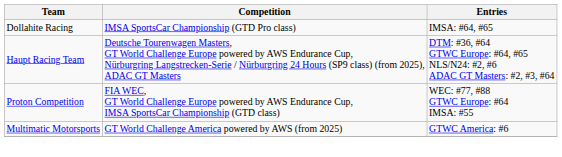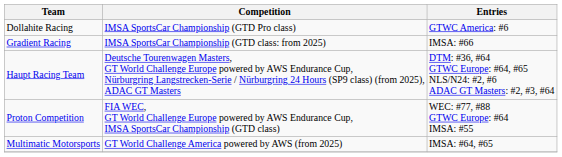Dollahite Racing | Entries: IMSA: #64, #65 -> GTWC America: #6
+ row: Gradient Racing | IMSA SportsCar Championship (GTD class: from 2025) | IMSA: #66
Multimatic Motorsports | Entries: GTWC America: #6 -> IMSA: #64, #65
